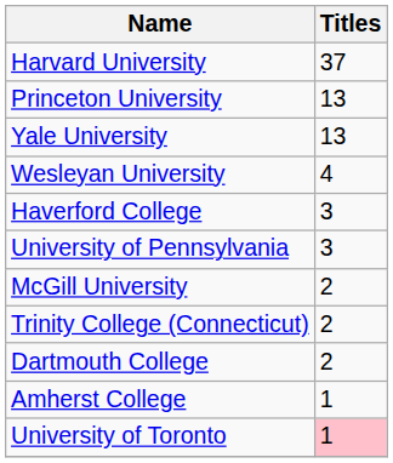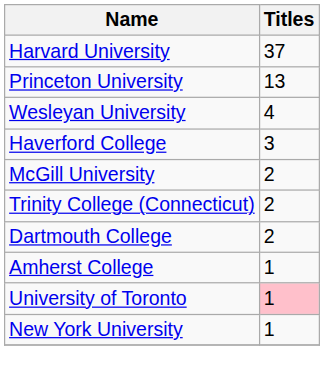- row: Yale University | 13
- row: University of Pennsylvania | 3
+ row: New York University | 1
